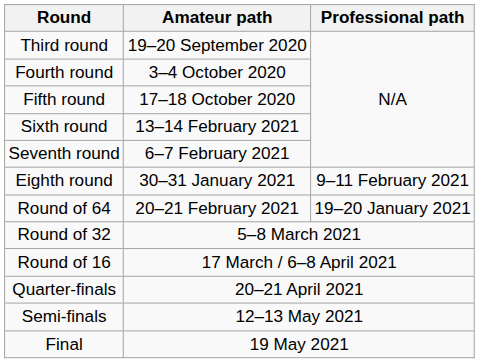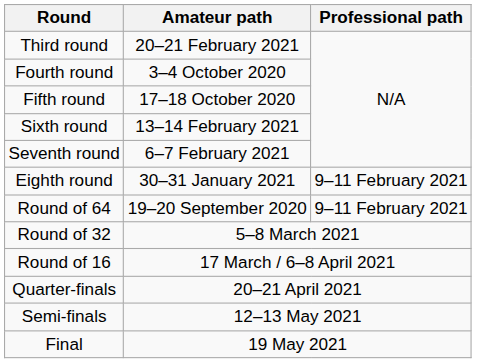Third round | Amateur path: 19–20 September 2020 -> 20–21 February 2021
Round of 64 | Amateur path: 20–21 February 2021 -> 19–20 September 2020
Round of 64 | Professional path: 19–20 January 2021 -> 9–11 February 2021
